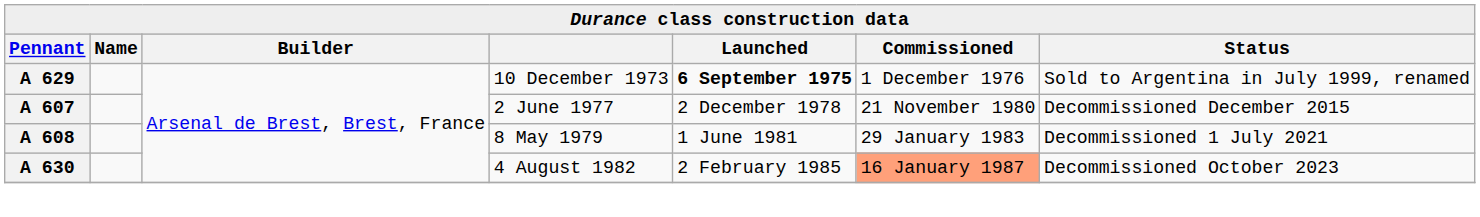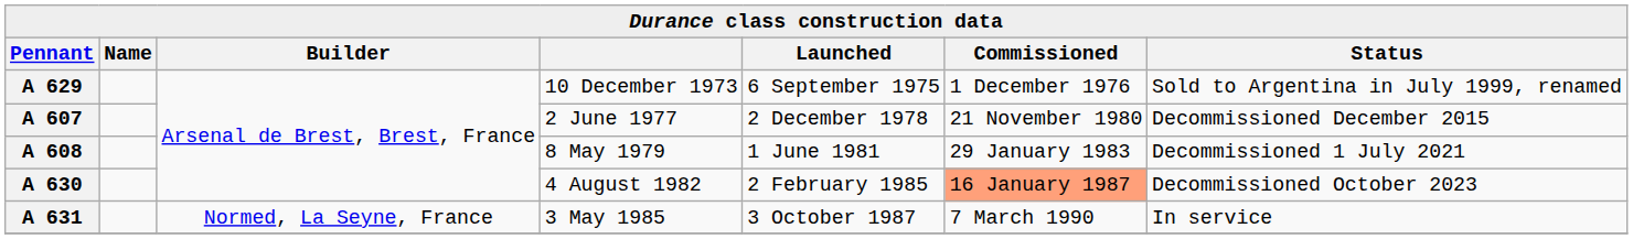A 629 | Launched: bold -> normal
+ row: A 631 | Normed, La Seyne, France | 3 May 1985 | 3 October 1987 | 7 March 1990 | In service
